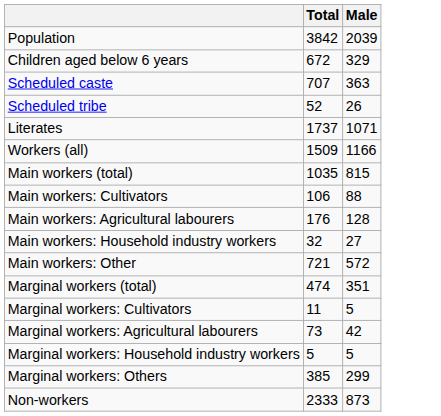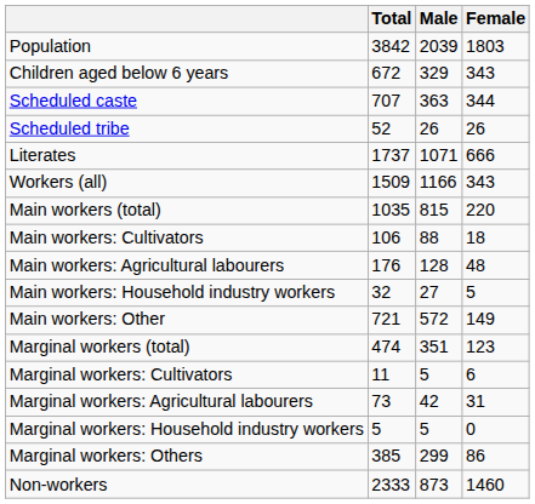+ column: Female | 1803 | 343 | 344 | 26 | 666 | 343 | 220 | 18 | 48 | 5 | 149 | 123 | 6 | 31 | 0 | 86 | 1460
